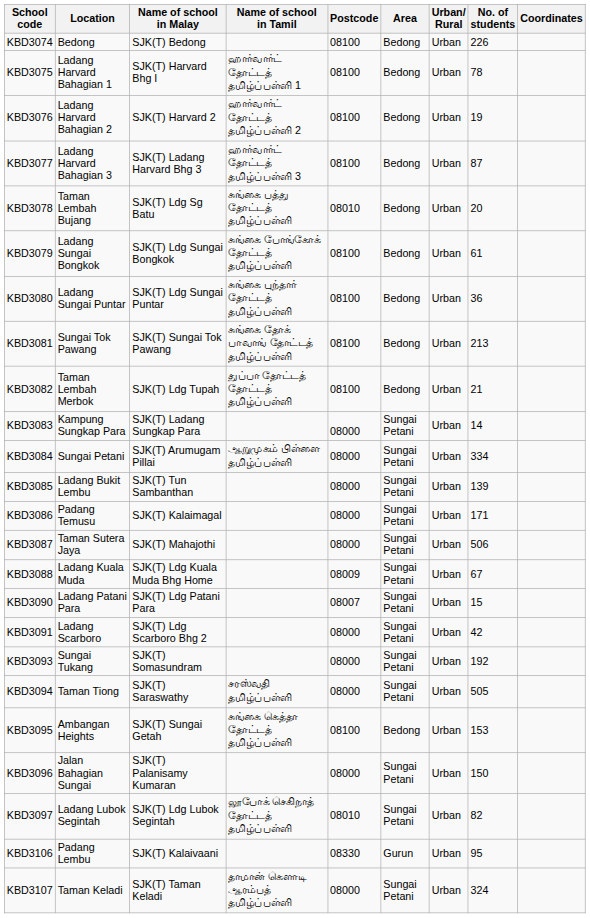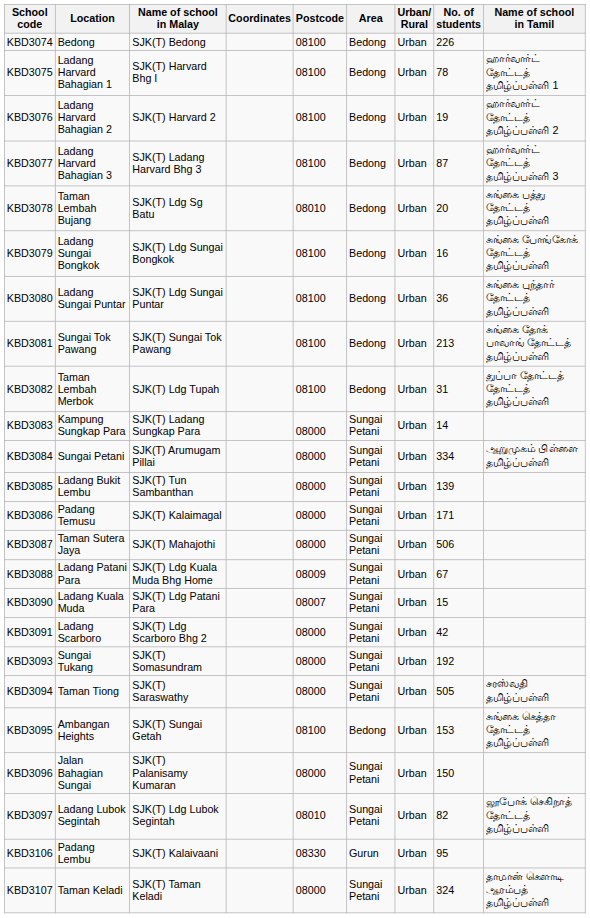columns swapped: Name of school in Tamil <-> Coordinates
KBD3079 | No. of students: 61 -> 16
KBD3082 | No. of students: 21 -> 31
KBD3088 | Location: Ladang Kuala Muda -> Ladang Patani Para
KBD3090 | Location: Ladang Patani Para -> Ladang Kuala Muda
